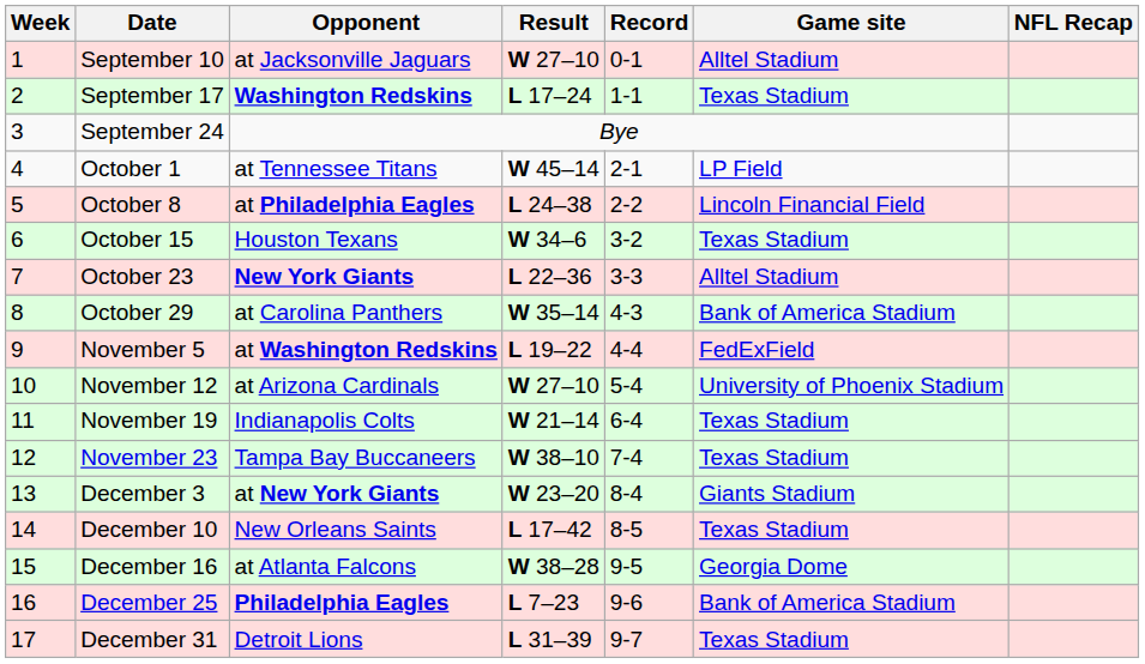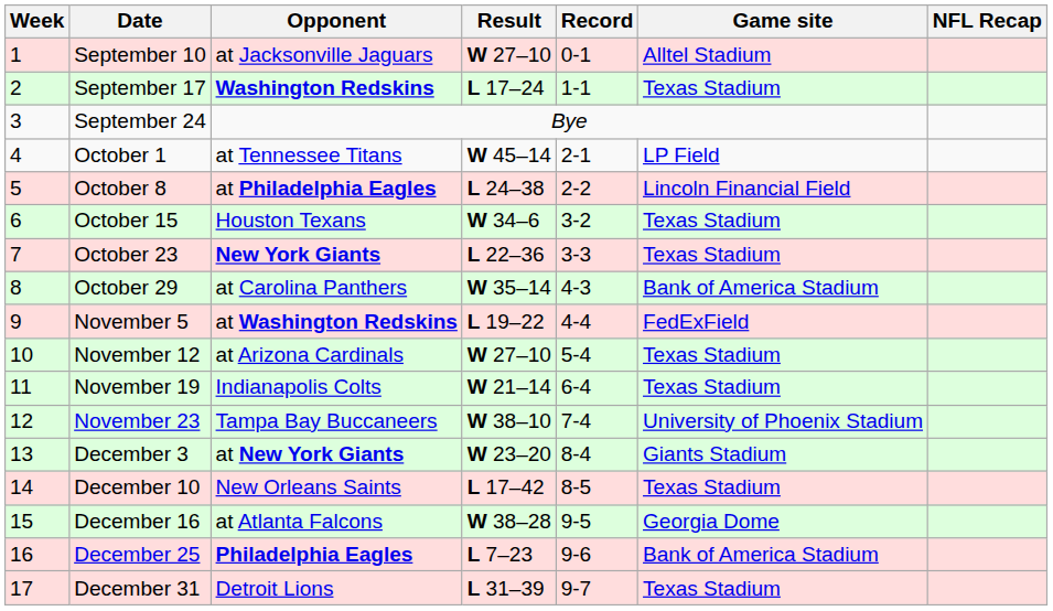October 23 | Game site: Alltel Stadium -> Texas Stadium
November 12 | Game site: University of Phoenix Stadium -> Texas Stadium
November 23 | Game site: Texas Stadium -> University of Phoenix Stadium
